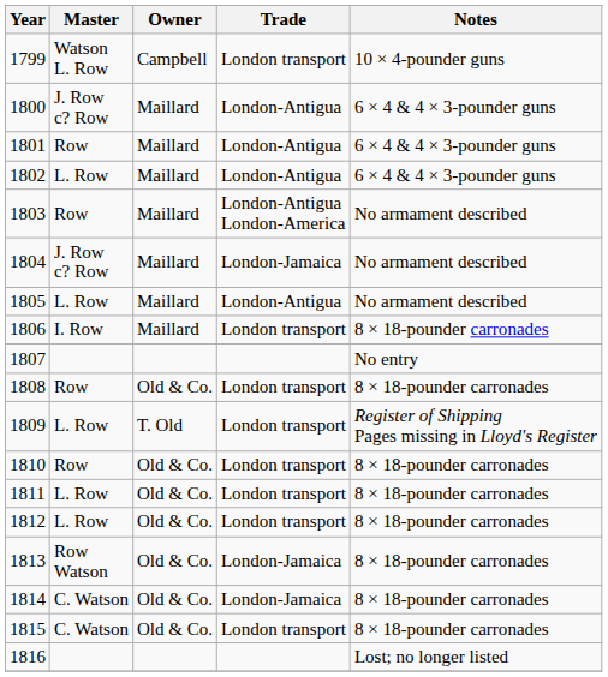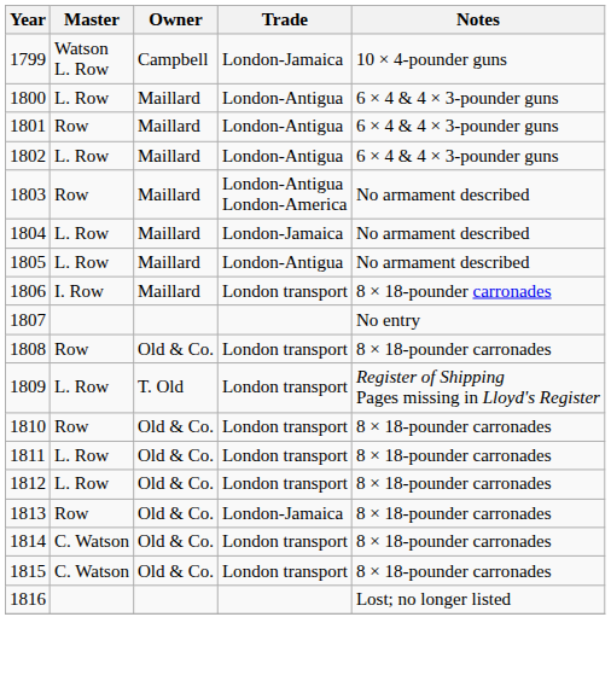1799 | Trade: London transport -> London-Jamaica
1800 | Master: J. Row c? Row -> L. Row
1804 | Master: J. Row c? Row -> L. Row
1813 | Master: Row Watson -> Row
1814 | Trade: London-Jamaica -> London transport
